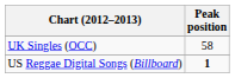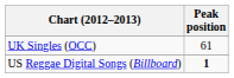UK Singles (OCC) | Peak position: 58 -> 61
